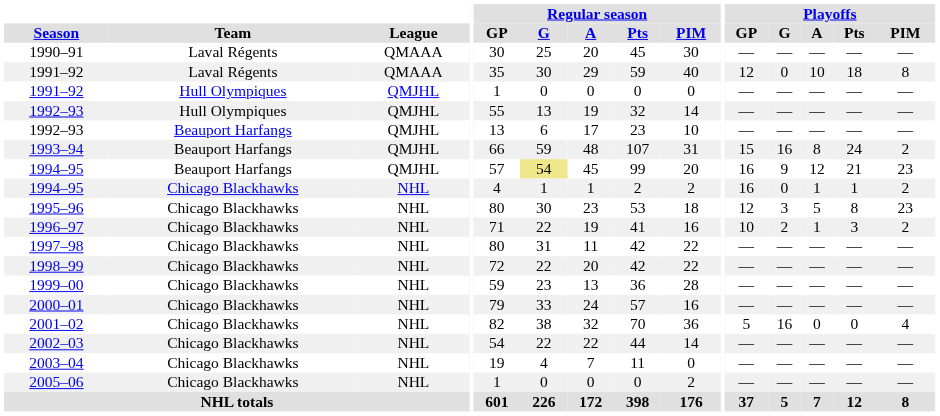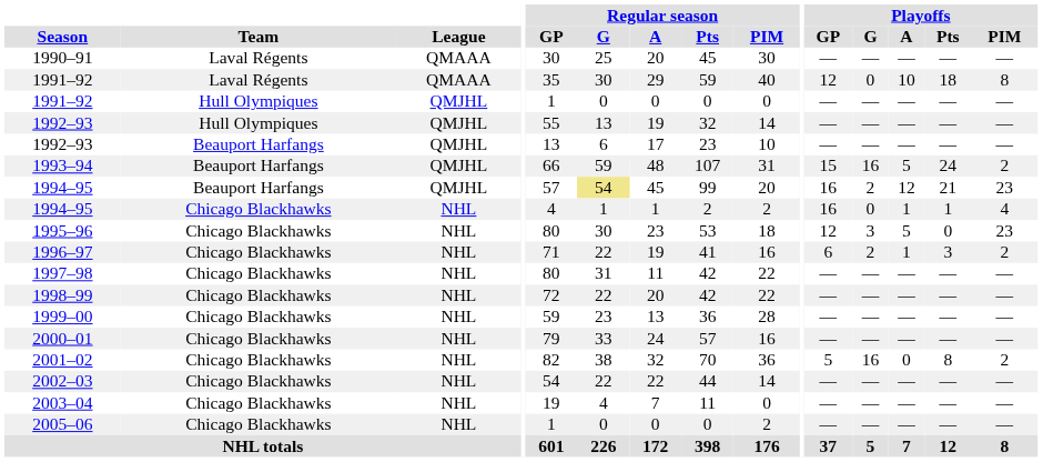1993–94 | Playoffs / A: 8 -> 5
1994–95 / Beauport Harfangs | Playoffs / G: 9 -> 2
1994–95 / Chicago Blackhawks | Playoffs / PIM: 2 -> 4
1995–96 | Playoffs / Pts: 8 -> 0
1996–97 | Playoffs / GP: 10 -> 6
2001–02 | Playoffs / Pts: 0 -> 8
2001–02 | Playoffs / PIM: 4 -> 2
